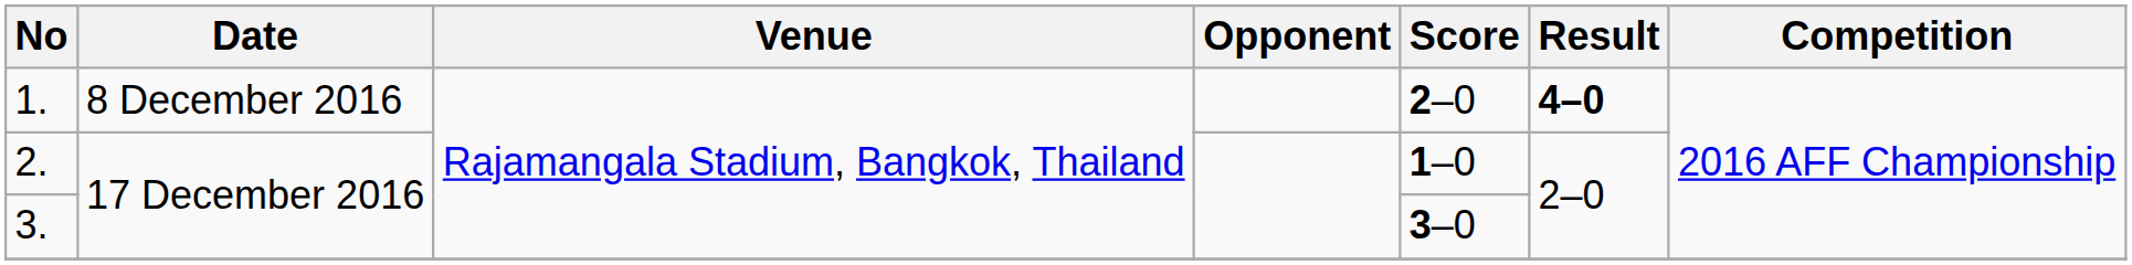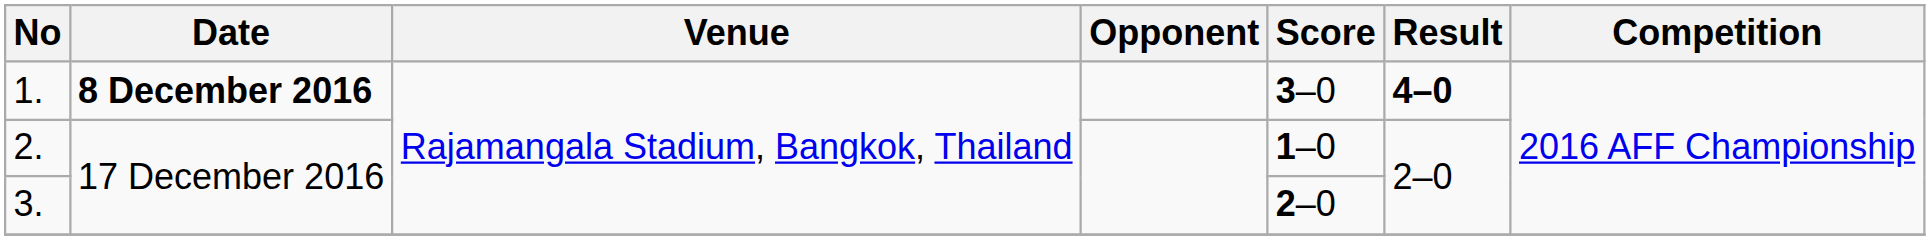1. | Date: normal -> bold
1. | Score: 2–0 -> 3–0
3. | Score: 3–0 -> 2–0
